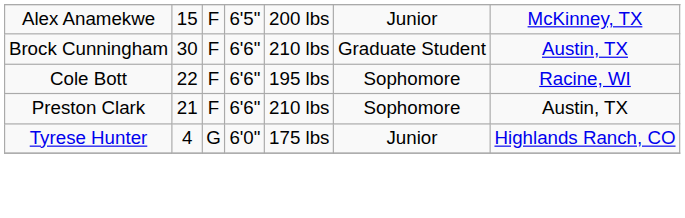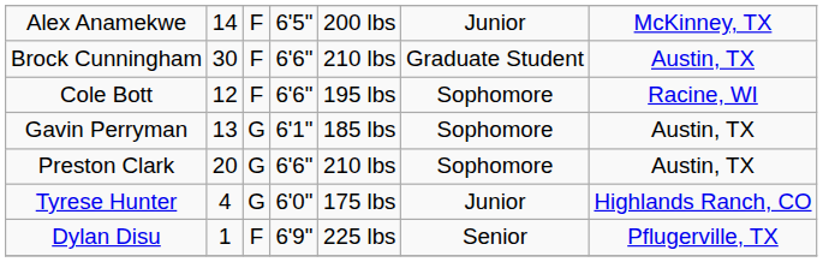Alex Anamekwe | column 2: 15 -> 14
Cole Bott | column 2: 22 -> 12
+ row: Gavin Perryman | 13 | G | 6'1" | 185 lbs | Sophomore | Austin, TX
Preston Clark | column 2: 21 -> 20
Preston Clark | column 3: F -> G
+ row: Dylan Disu | 1 | F | 6'9" | 225 lbs | Senior | Pflugerville, TX
